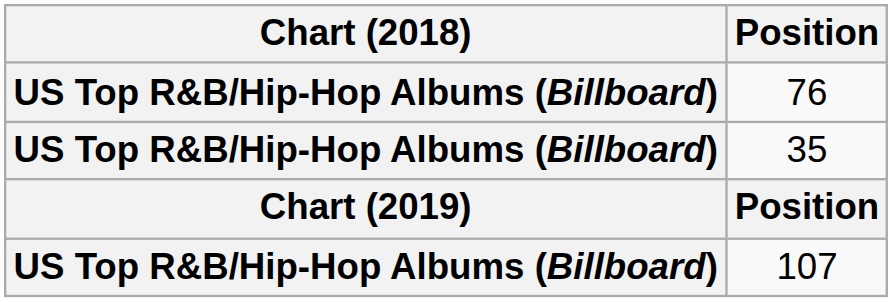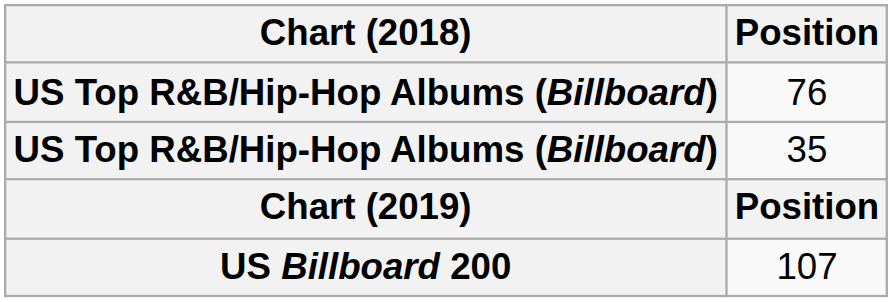107 | Chart (2018): US Top R&B/Hip-Hop Albums (Billboard) -> US Billboard 200
